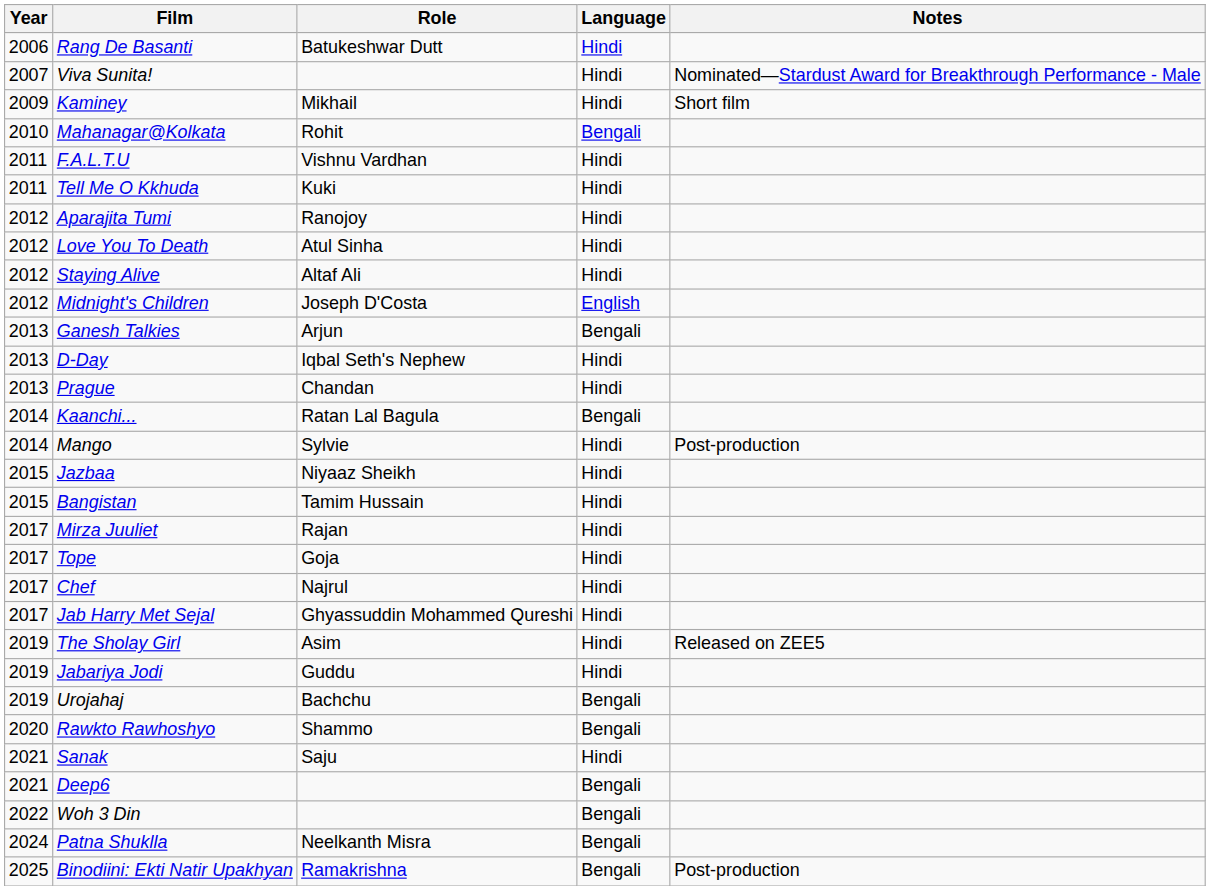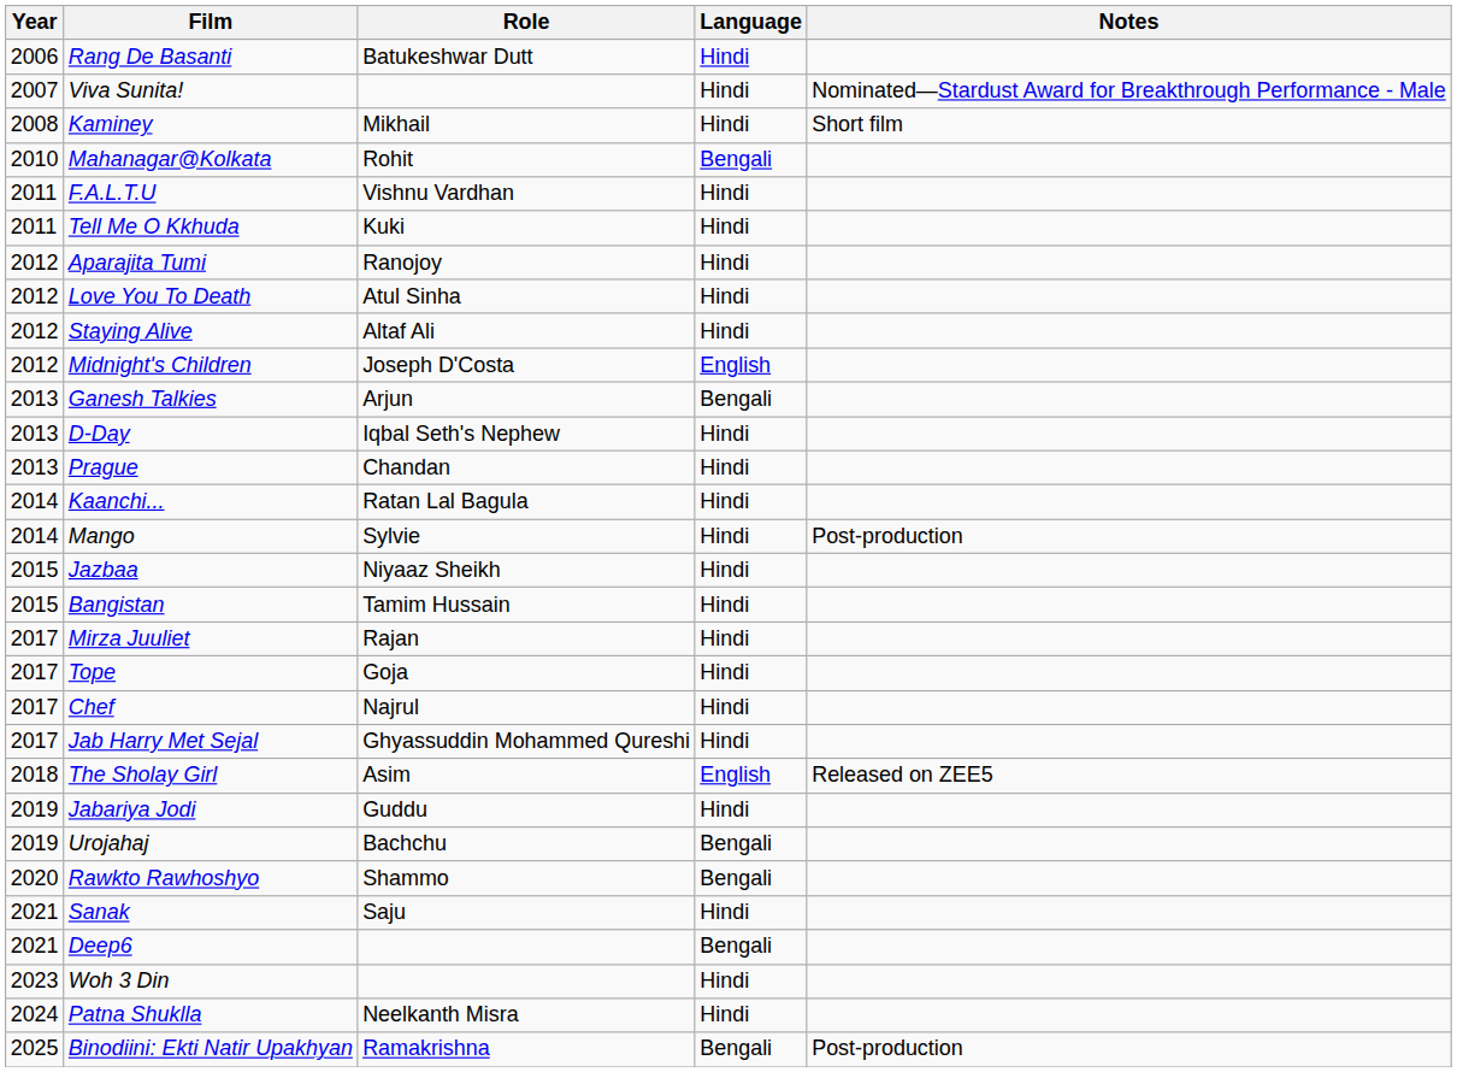Kaminey | Year: 2009 -> 2008
Kaanchi... | Language: Bengali -> Hindi
The Sholay Girl | Year: 2019 -> 2018
The Sholay Girl | Language: Hindi -> English
Woh 3 Din | Year: 2022 -> 2023
Woh 3 Din | Language: Bengali -> Hindi
Patna Shuklla | Language: Bengali -> Hindi
